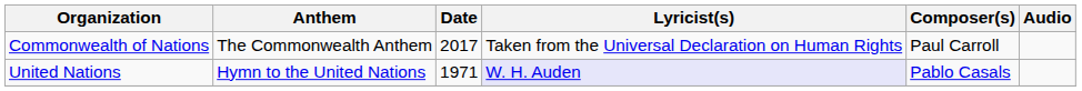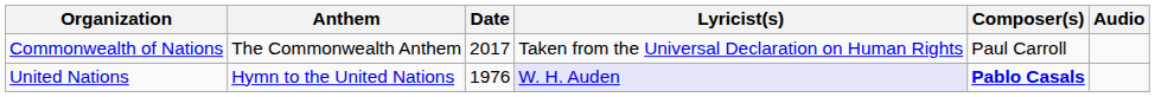United Nations | Date: 1971 -> 1976
United Nations | Composer(s): normal -> bold
